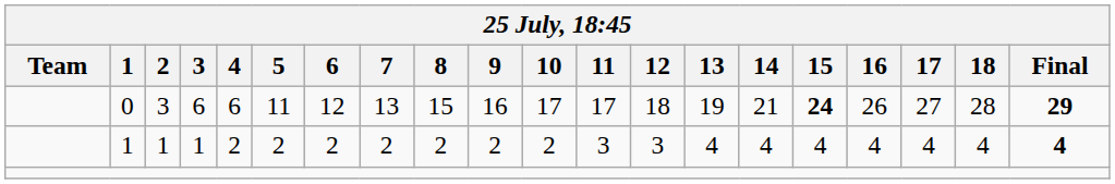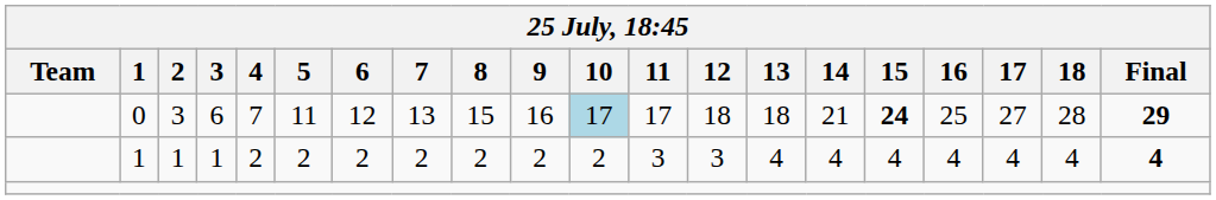0 | 4: 6 -> 7
0 | 10: no background -> lightblue background
0 | 13: 19 -> 18
0 | 16: 26 -> 25
